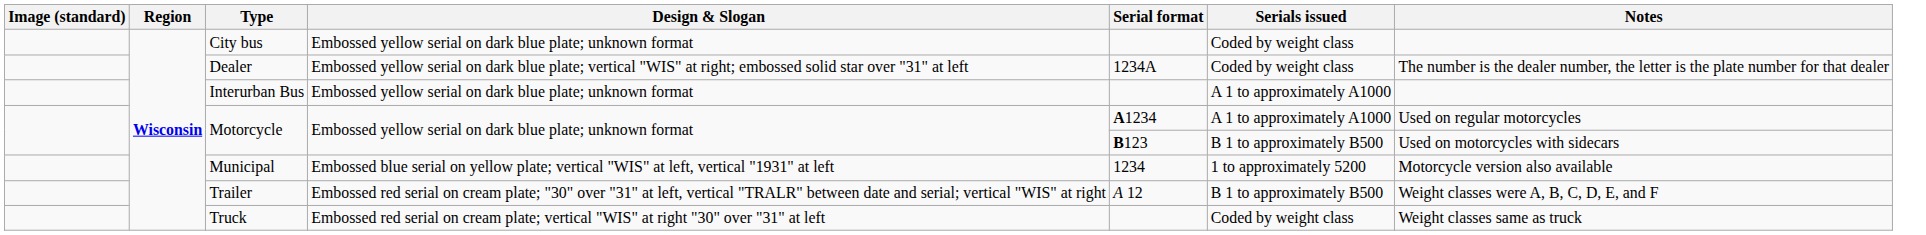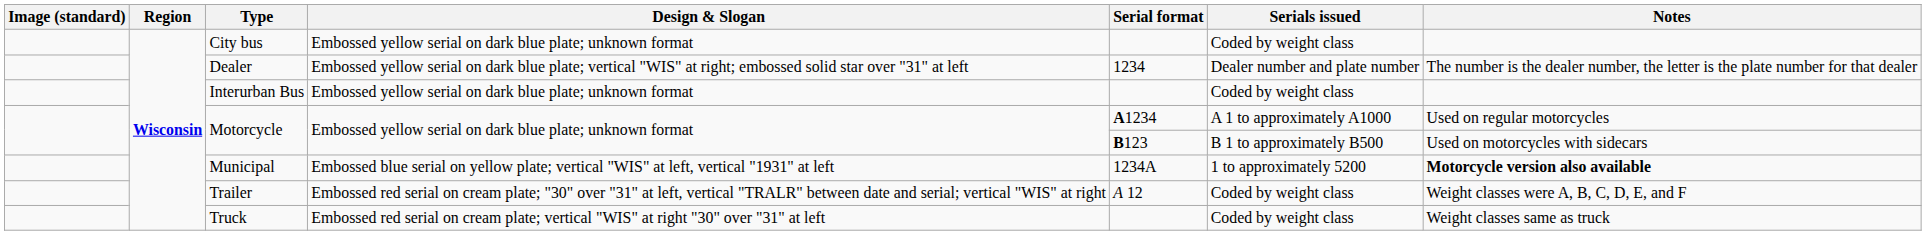Dealer | Serial format: 1234A -> 1234
Dealer | Serials issued: Coded by weight class -> Dealer number and plate number
Interurban Bus | Serials issued: A 1 to approximately A1000 -> Coded by weight class
Municipal | Serial format: 1234 -> 1234A
Municipal | Notes: normal -> bold
Trailer | Serials issued: B 1 to approximately B500 -> Coded by weight class
